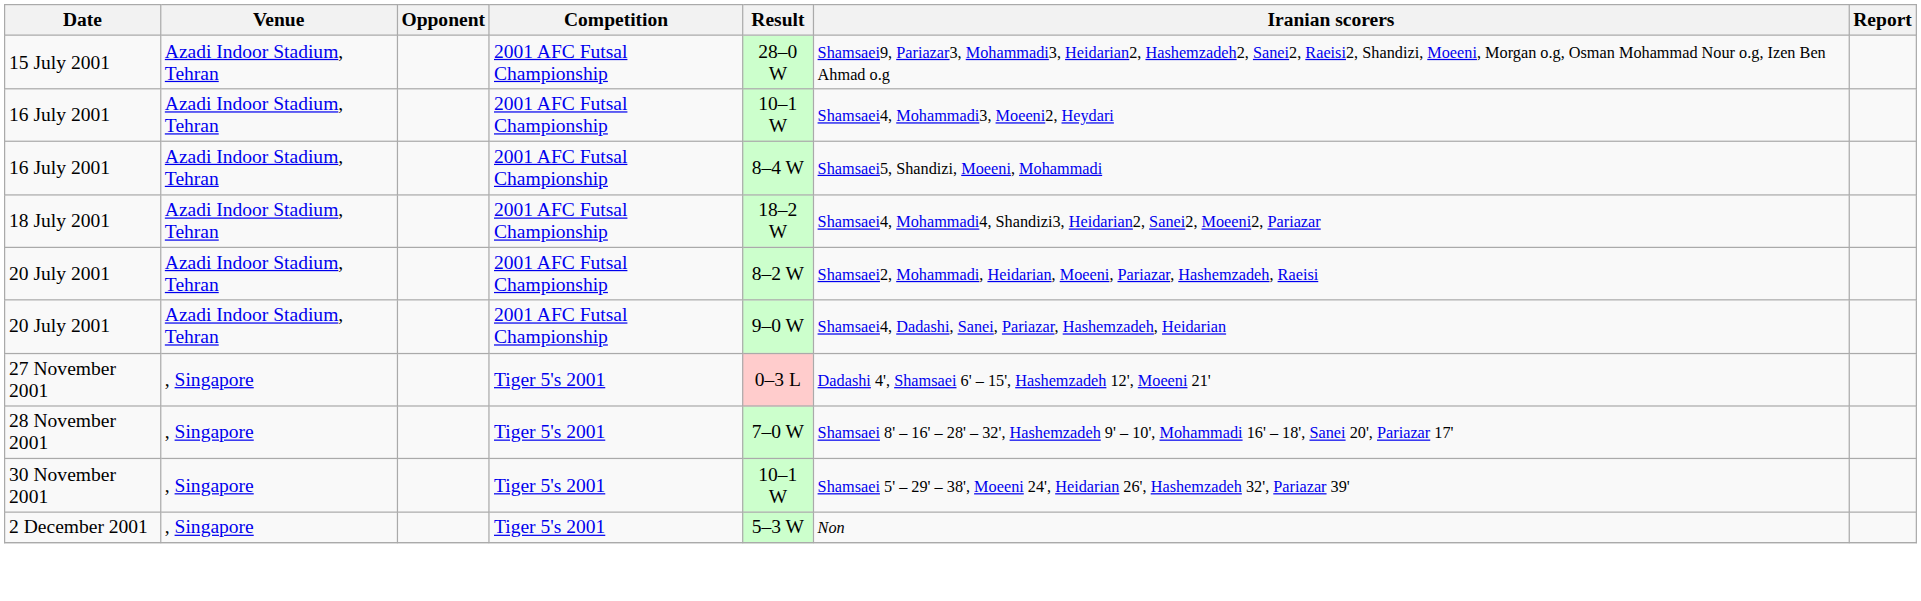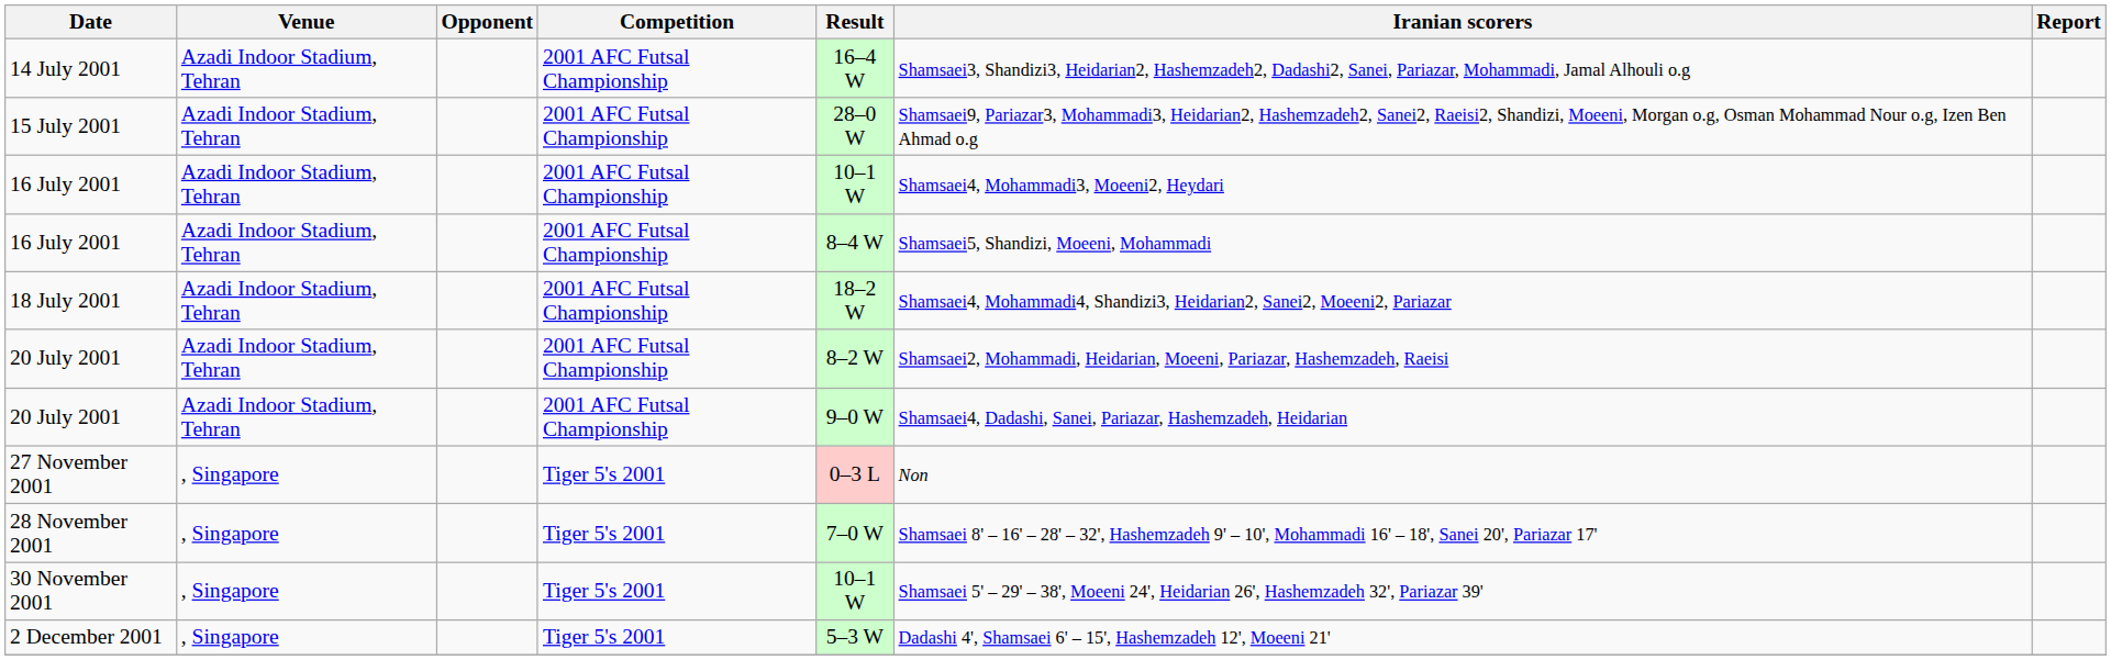+ row: 14 July 2001 | Azadi Indoor Stadium, Tehran | 2001 AFC Futsal Championship | 16–4 W | Shamsaei3, Shandizi3, Heidarian2, Hashemzadeh2, Dadashi2, Sanei, Pariazar, Mohammadi, Jamal Alhouli o.g
27 November 2001 | Iranian scorers: Dadashi 4', Shamsaei 6' – 15', Hashemzadeh 12', Moeeni 21' -> Non
2 December 2001 | Iranian scorers: Non -> Dadashi 4', Shamsaei 6' – 15', Hashemzadeh 12', Moeeni 21'
